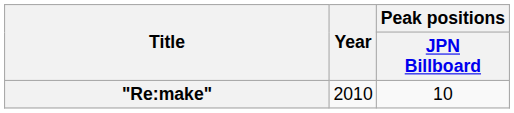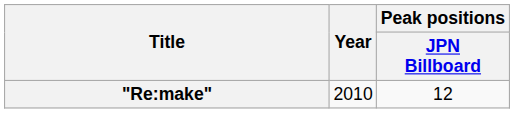"Re:make" | Peak positions / JPN Billboard: 10 -> 12
